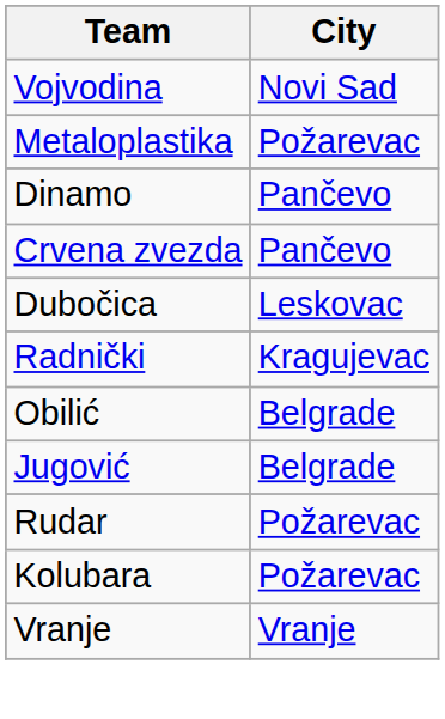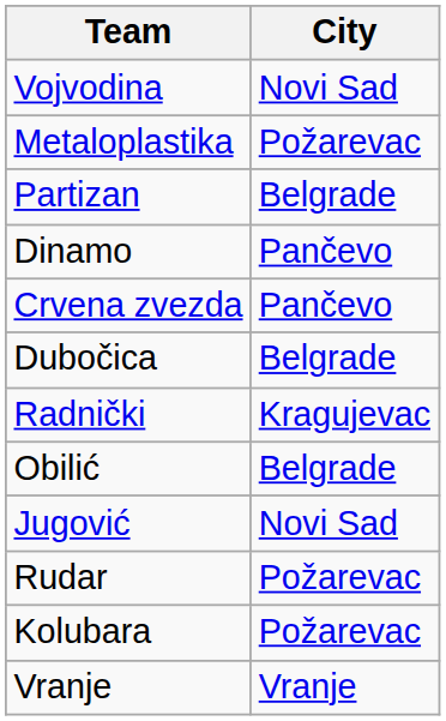+ row: Partizan | Belgrade
Dubočica | City: Leskovac -> Belgrade
Jugović | City: Belgrade -> Novi Sad
